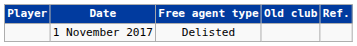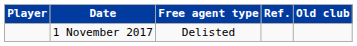columns swapped: Old club <-> Ref.
